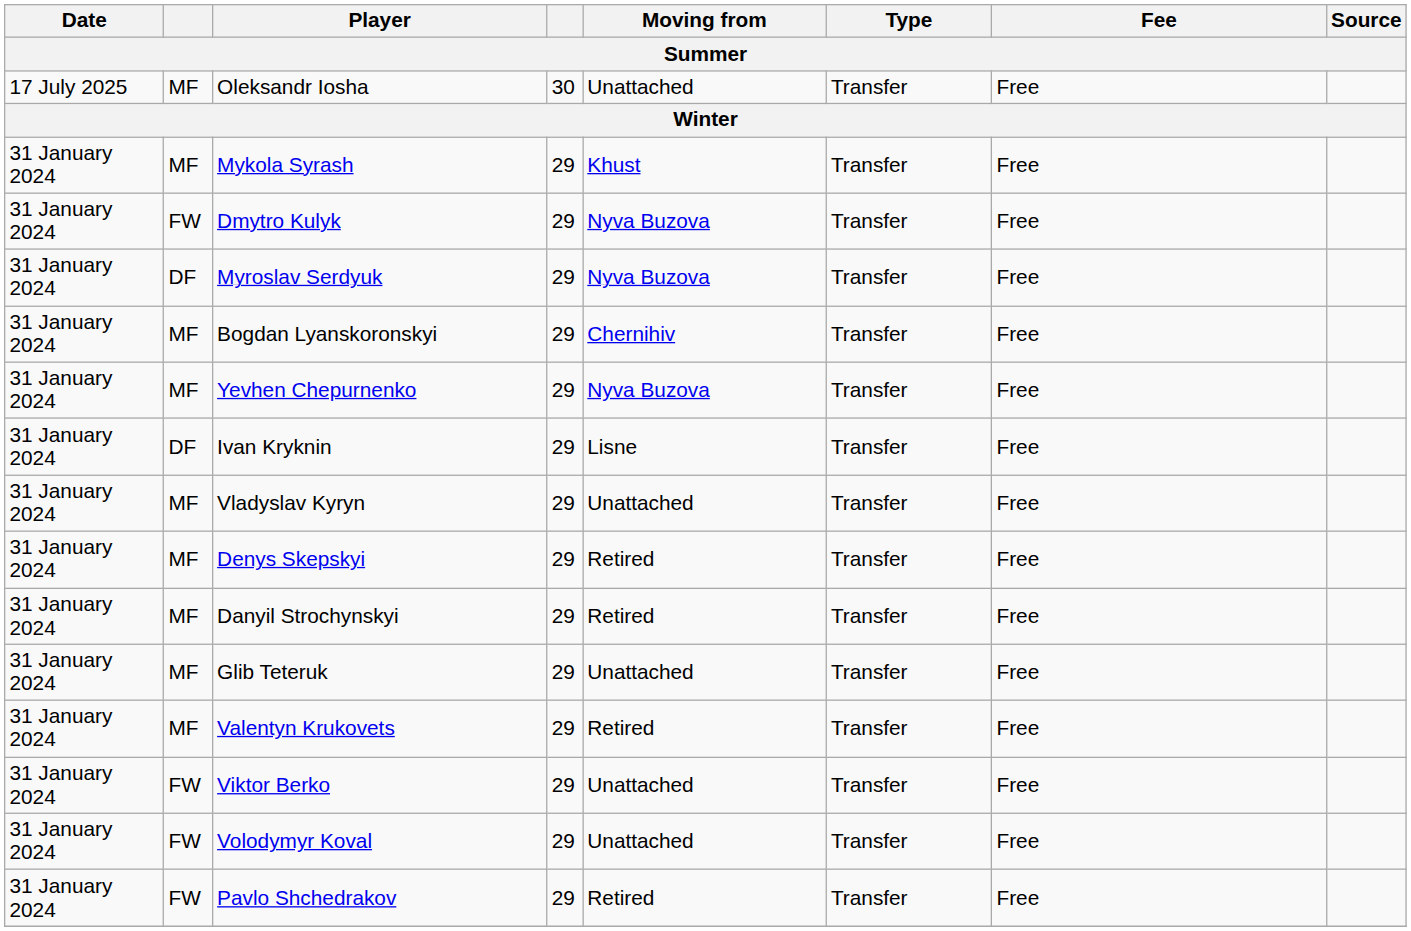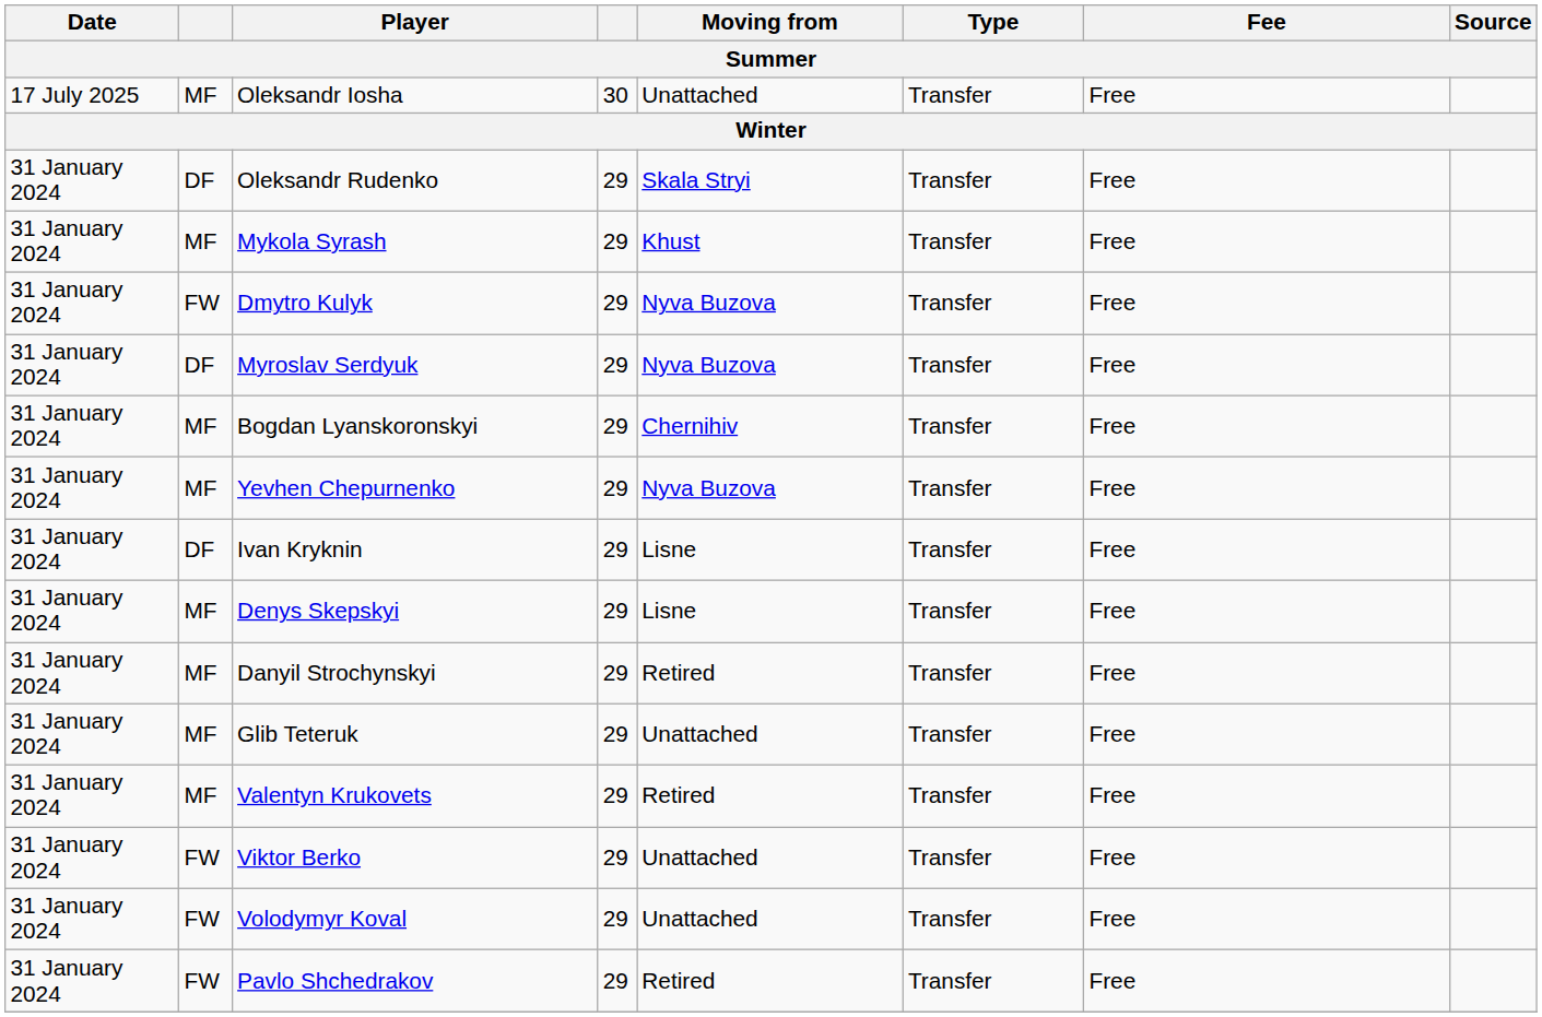+ row: 31 January 2024 | DF | Oleksandr Rudenko | 29 | Skala Stryi | Transfer | Free
- row: 31 January 2024 | MF | Vladyslav Kyryn | 29 | Unattached | Transfer | Free
Denys Skepskyi | Moving from: Retired -> Lisne
